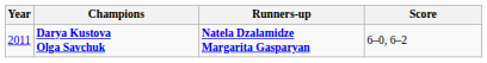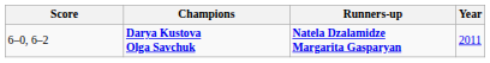columns swapped: Year <-> Score
